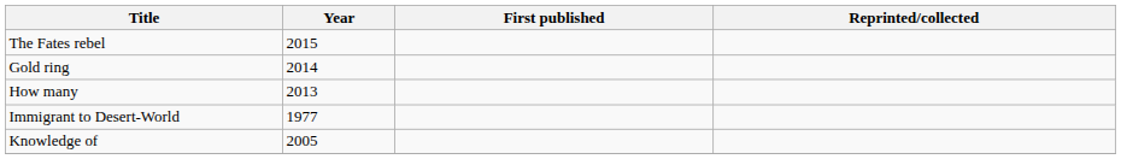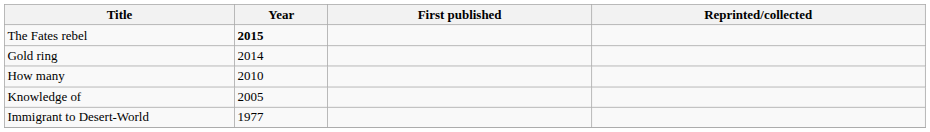The Fates rebel | Year: normal -> bold
How many | Year: 2013 -> 2010
rows swapped: Immigrant to Desert-World <-> Knowledge of
